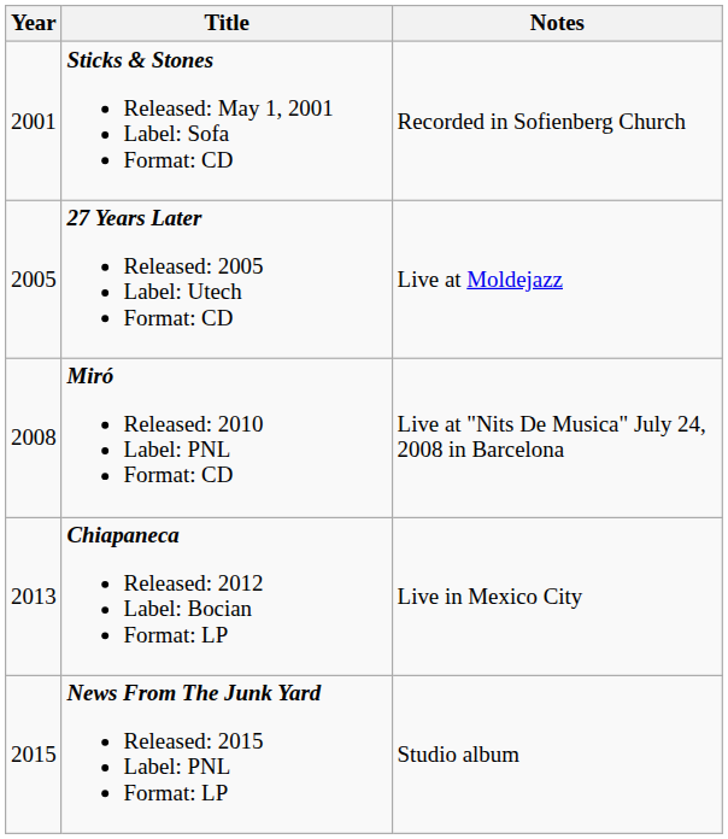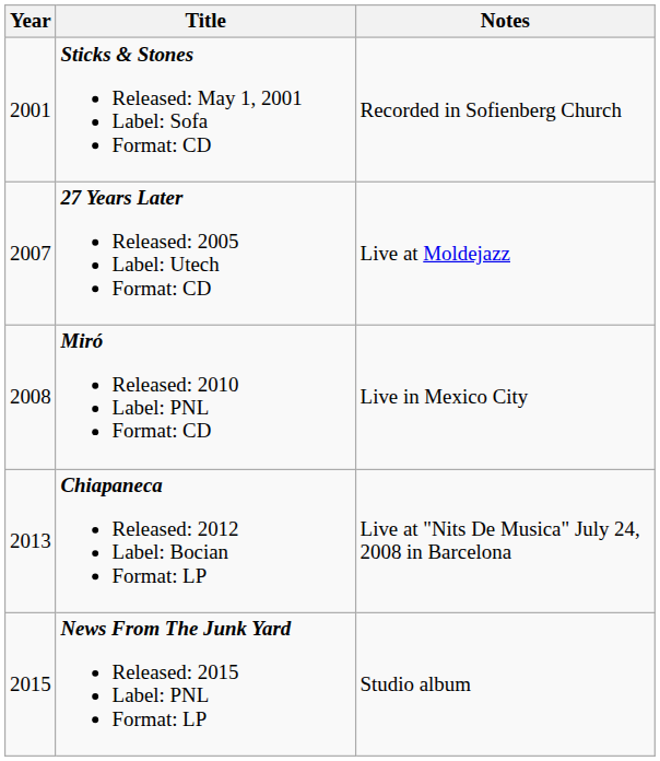27 Years Later Released: 2005 Label: Utech Format: CD | Year: 2005 -> 2007
Miró Released: 2010 Label: PNL Format: CD | Notes: Live at "Nits De Musica" July 24, 2008 in Barcelona -> Live in Mexico City
Chiapaneca Released: 2012 Label: Bocian Format: LP | Notes: Live in Mexico City -> Live at "Nits De Musica" July 24, 2008 in Barcelona
